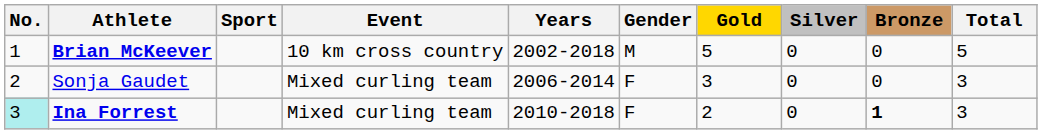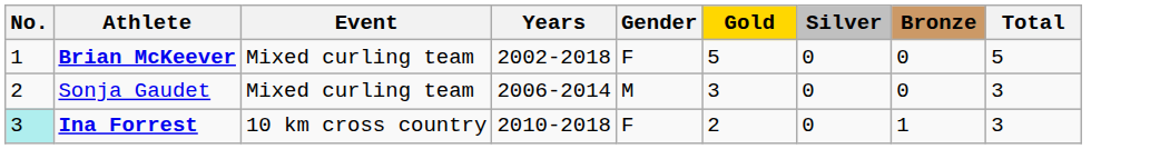- column: Sport
Brian McKeever | Event: 10 km cross country -> Mixed curling team
Brian McKeever | Gender: M -> F
Sonja Gaudet | Gender: F -> M
Ina Forrest | Event: Mixed curling team -> 10 km cross country
Ina Forrest | Bronze: bold -> normal
